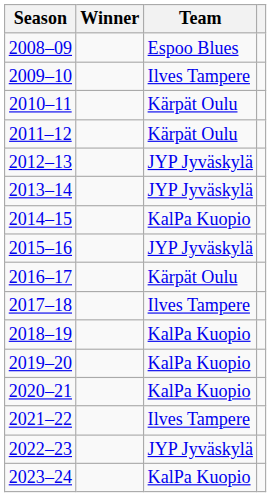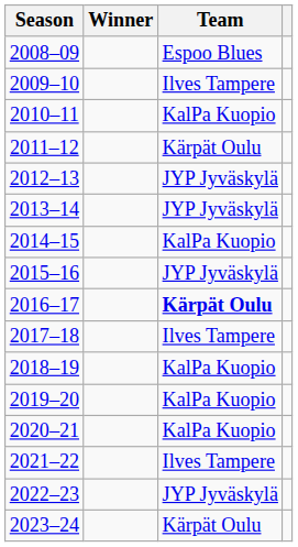2010–11 | Team: Kärpät Oulu -> KalPa Kuopio
2016–17 | Team: normal -> bold
2023–24 | Team: KalPa Kuopio -> Kärpät Oulu
